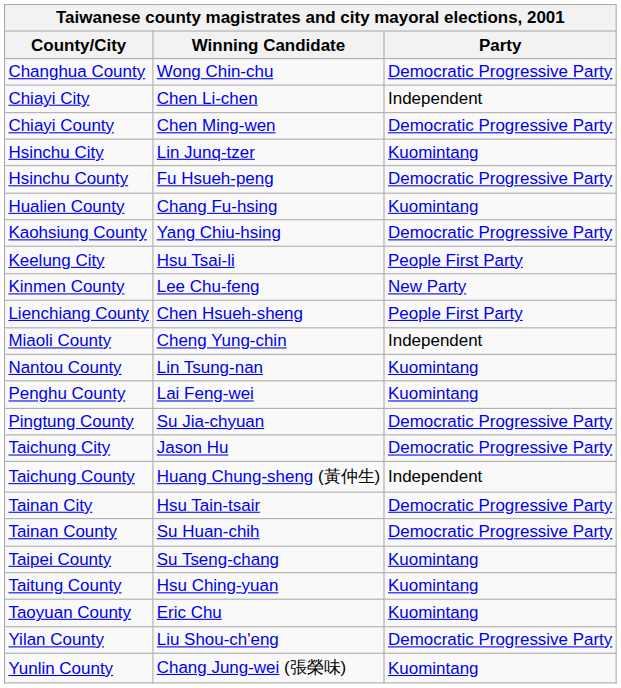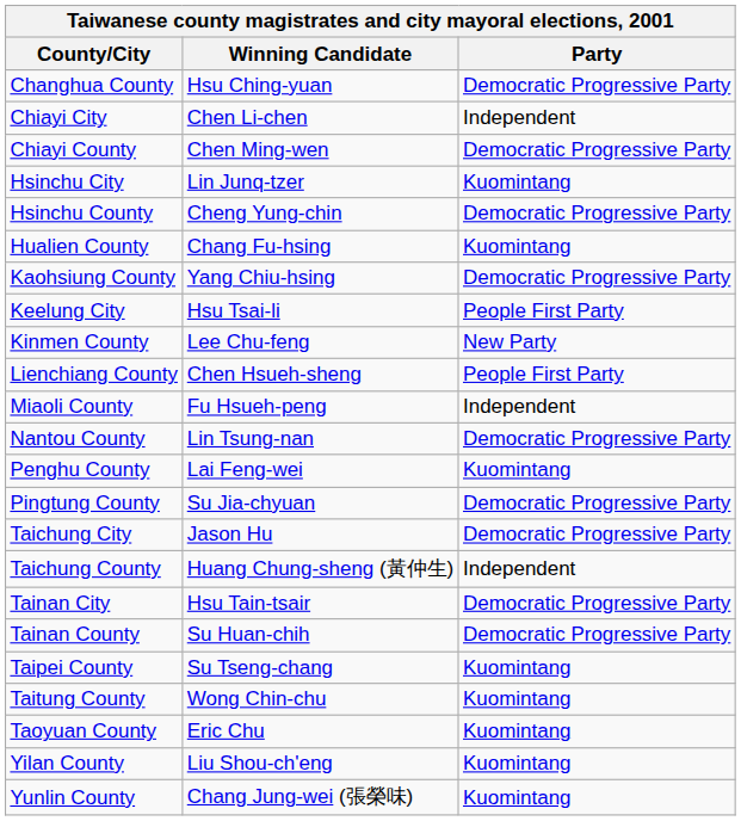Changhua County | Winning Candidate: Wong Chin-chu -> Hsu Ching-yuan
Hsinchu County | Winning Candidate: Fu Hsueh-peng -> Cheng Yung-chin
Miaoli County | Winning Candidate: Cheng Yung-chin -> Fu Hsueh-peng
Nantou County | Party: Kuomintang -> Democratic Progressive Party
Taitung County | Winning Candidate: Hsu Ching-yuan -> Wong Chin-chu
Yilan County | Party: Democratic Progressive Party -> Kuomintang
